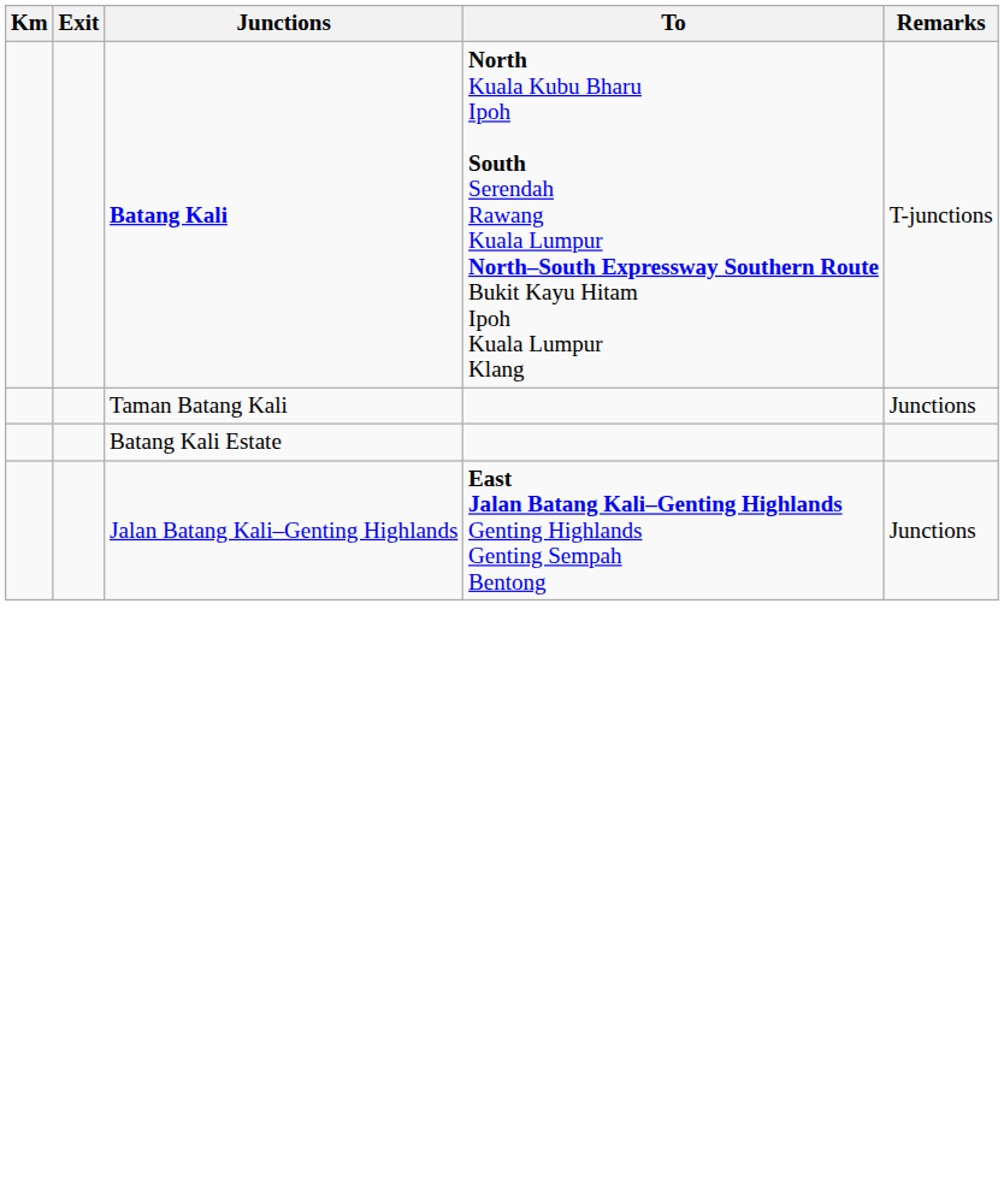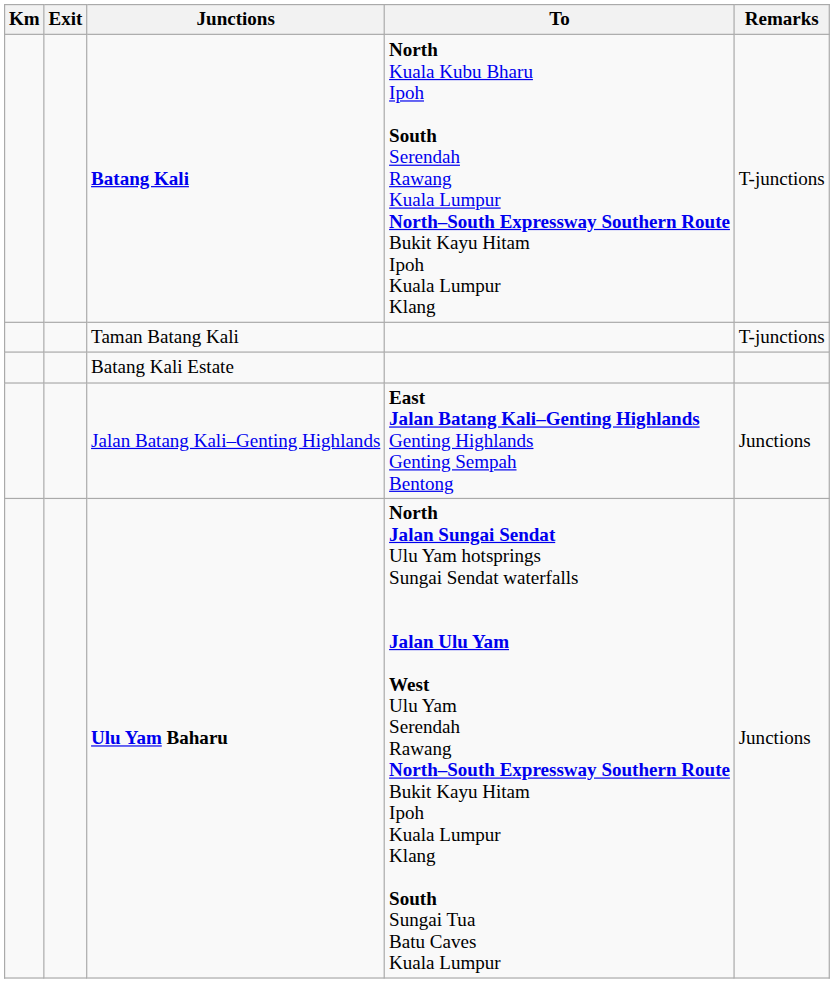Taman Batang Kali | Remarks: Junctions -> T-junctions
+ row: Ulu Yam Baharu | North Jalan Sungai Sendat Ulu Yam hotsprings Sungai Sendat waterfalls Jalan Ulu Yam West Ulu Yam Serendah Rawang North–South Expressway Southern Route Bukit Kayu Hitam Ipoh Kuala Lumpur Klang South Sungai Tua Batu Caves Kuala Lumpur | Junctions
